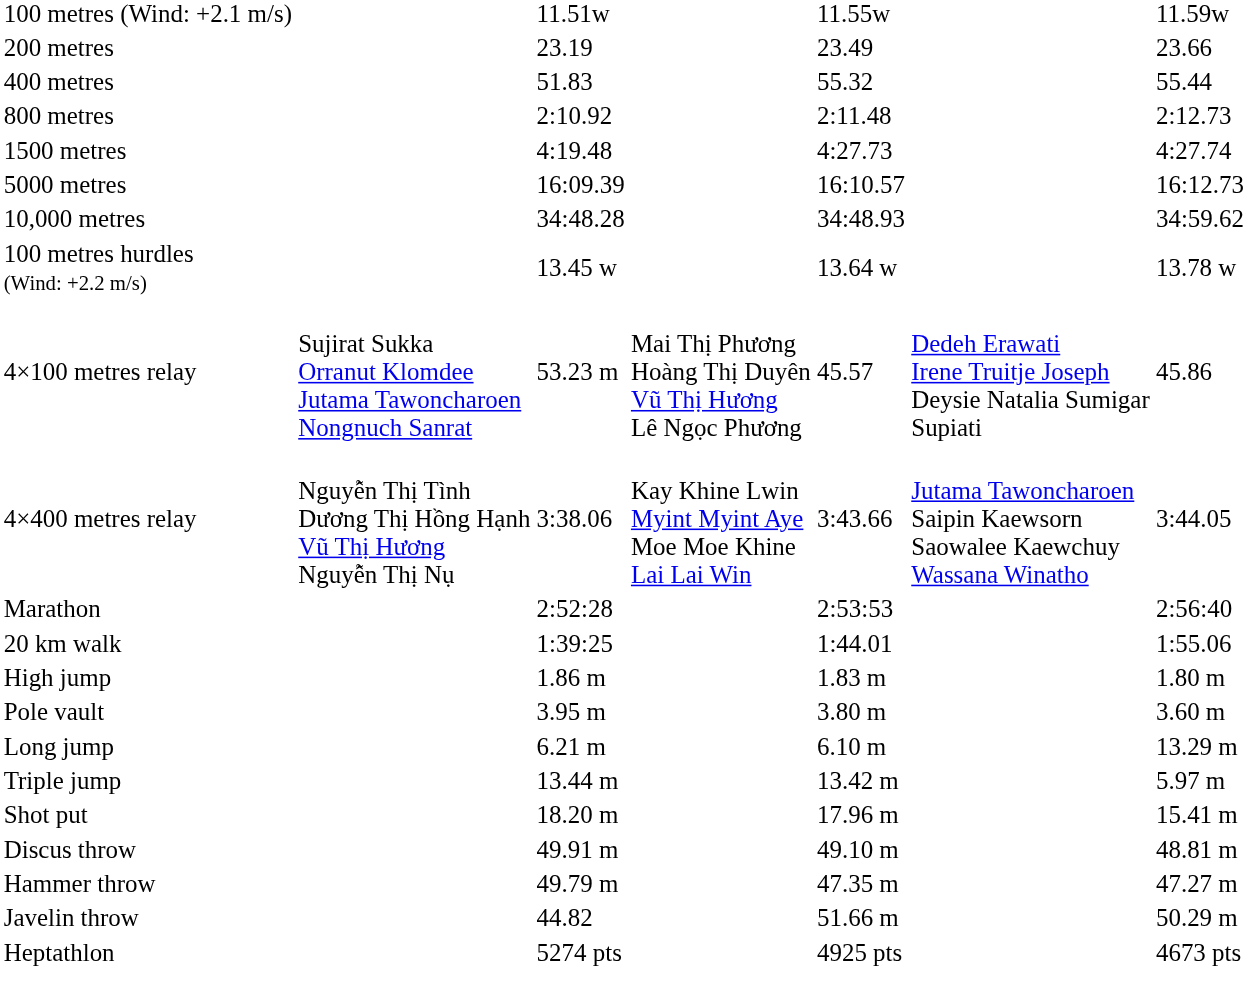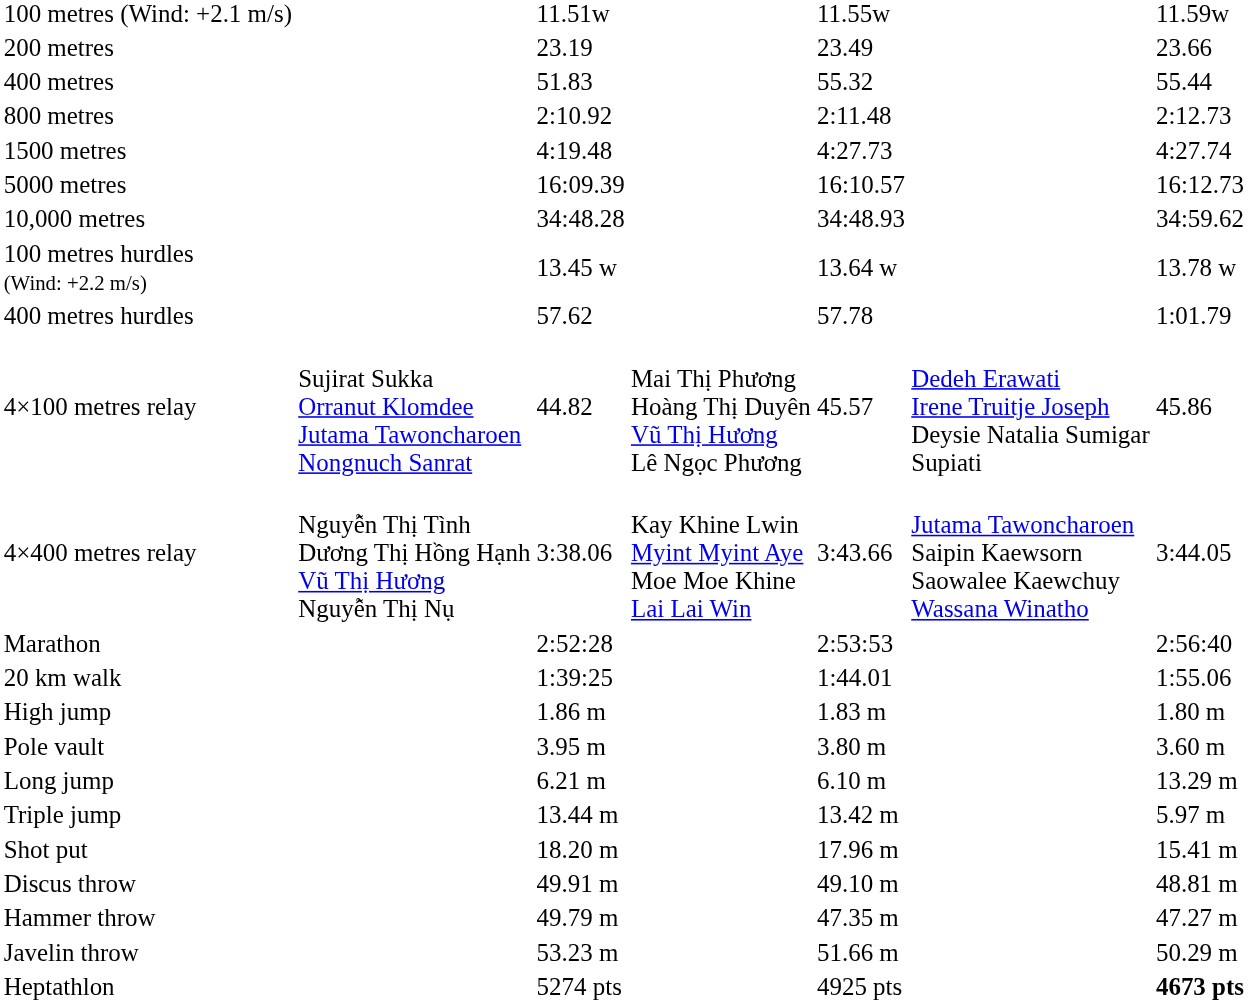+ row: 400 metres hurdles | 57.62 | 57.78 | 1:01.79
4×100 metres relay | column 3: 53.23 m -> 44.82
Javelin throw | column 3: 44.82 -> 53.23 m
Heptathlon | column 7: normal -> bold
